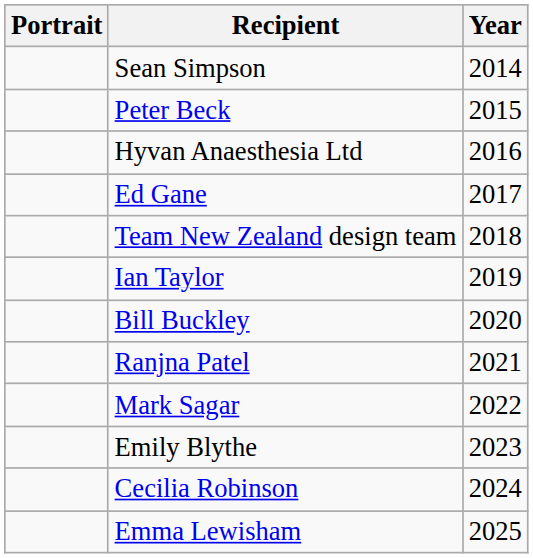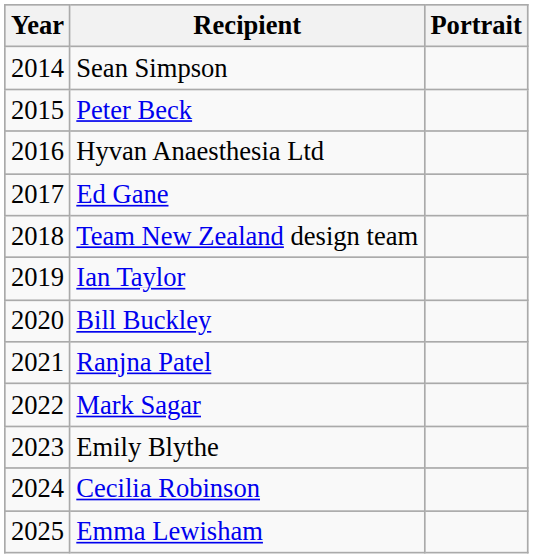columns swapped: Year <-> Portrait
